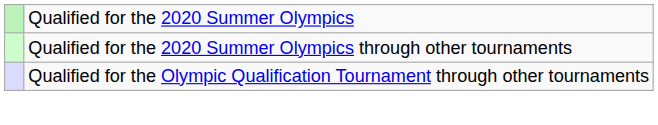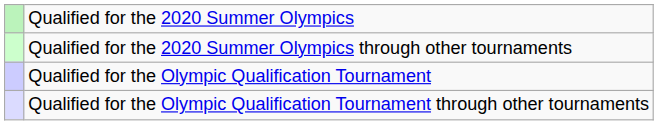+ row: Qualified for the Olympic Qualification Tournament
